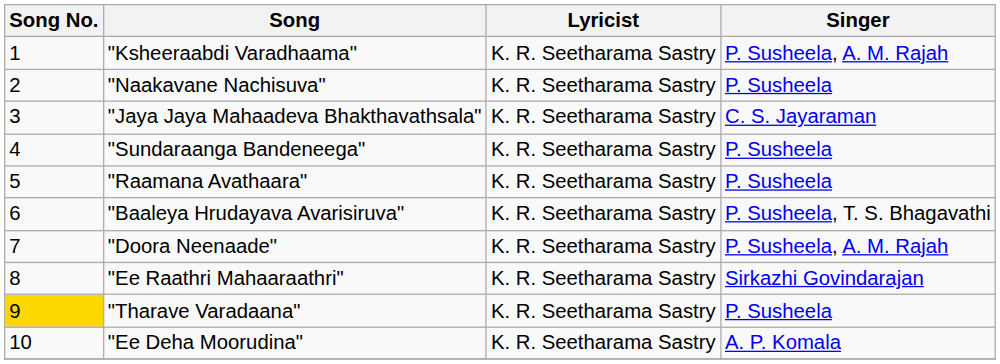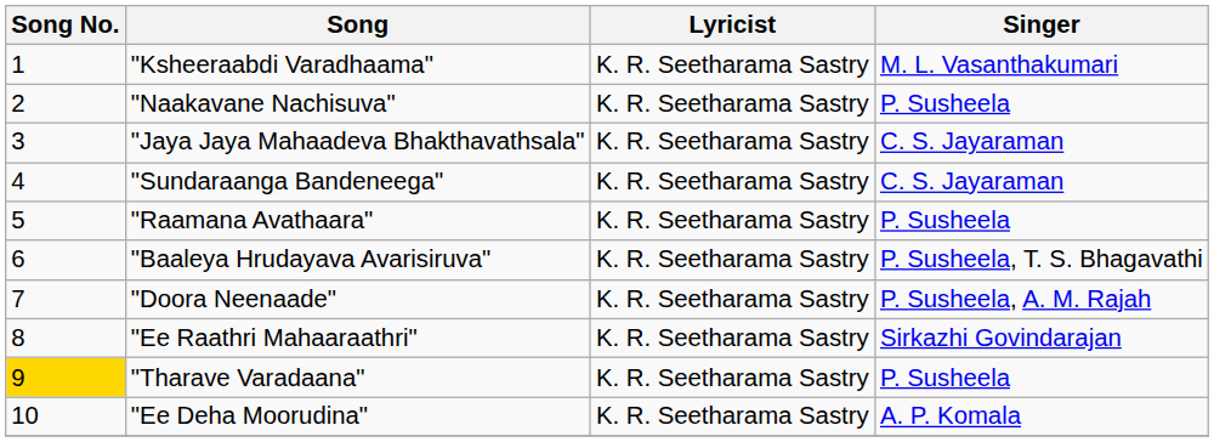"Ksheeraabdi Varadhaama" | Singer: P. Susheela, A. M. Rajah -> M. L. Vasanthakumari
"Sundaraanga Bandeneega" | Singer: P. Susheela -> C. S. Jayaraman
